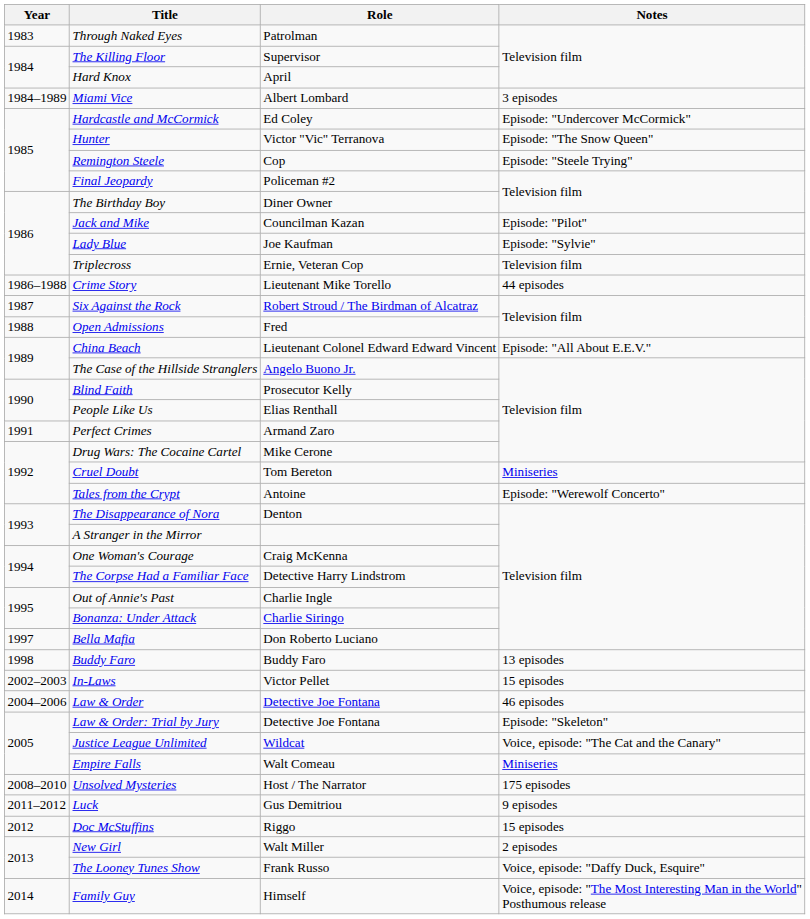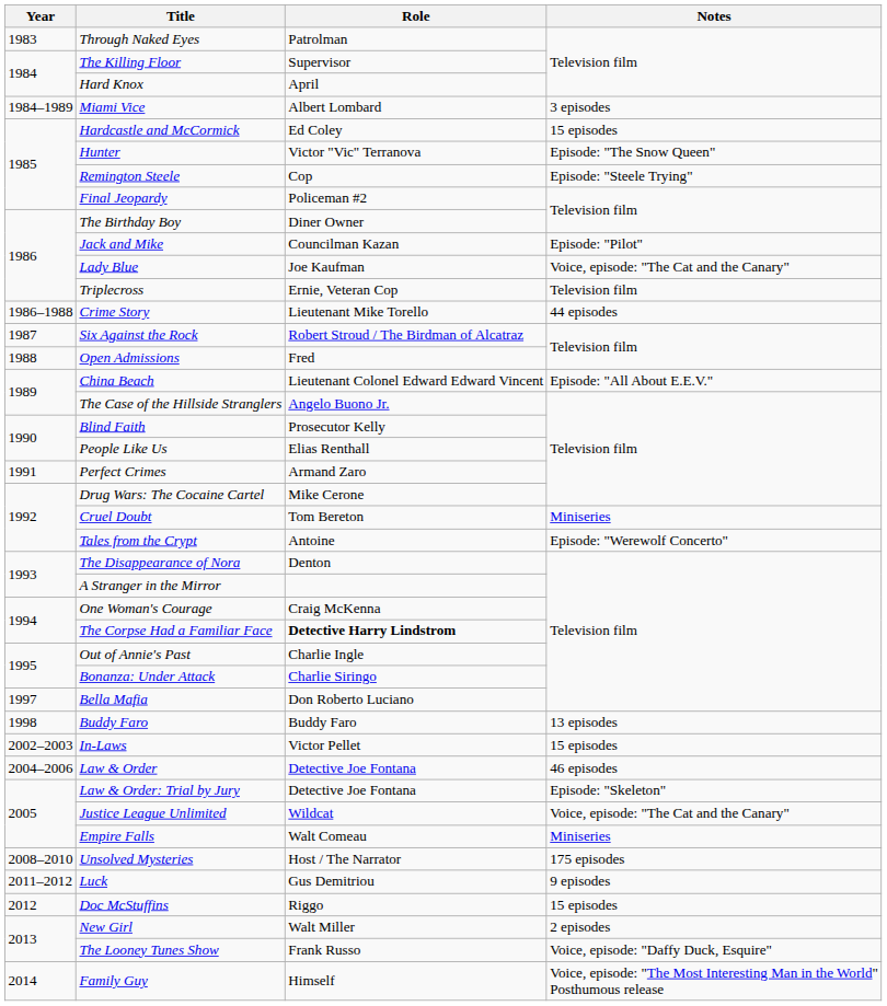Hardcastle and McCormick | Notes: Episode: "Undercover McCormick" -> 15 episodes
Lady Blue | Notes: Episode: "Sylvie" -> Voice, episode: "The Cat and the Canary"
The Corpse Had a Familiar Face | Role: normal -> bold
